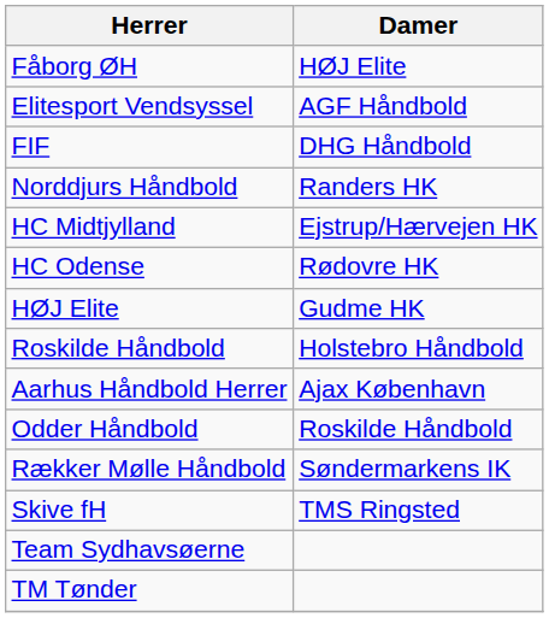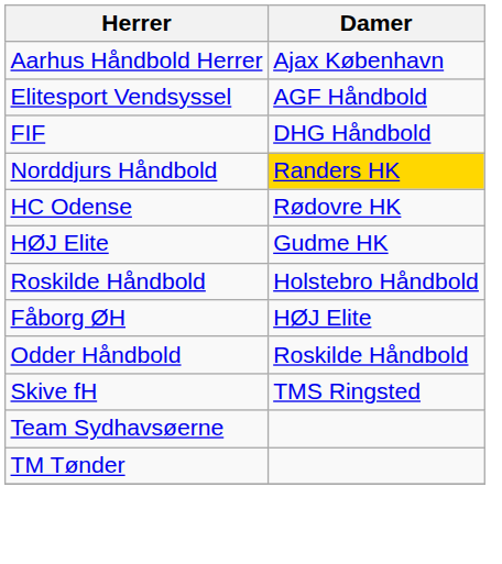rows swapped: Aarhus Håndbold Herrer <-> Fåborg ØH
Norddjurs Håndbold | Damer: no background -> gold background
- row: HC Midtjylland | Ejstrup/Hærvejen HK
- row: Rækker Mølle Håndbold | Søndermarkens IK
